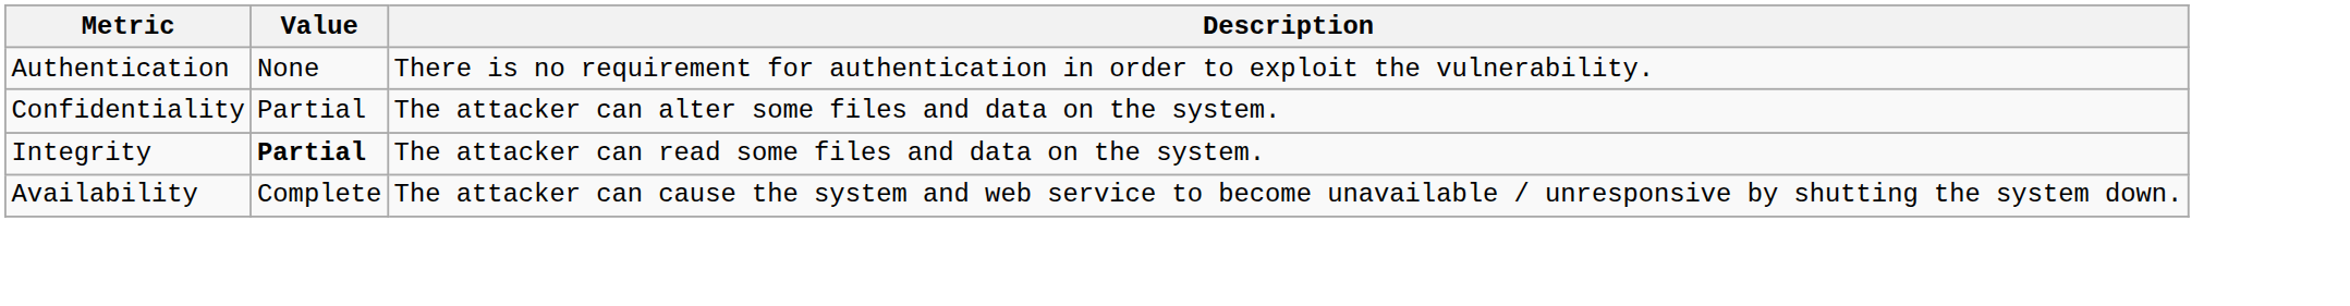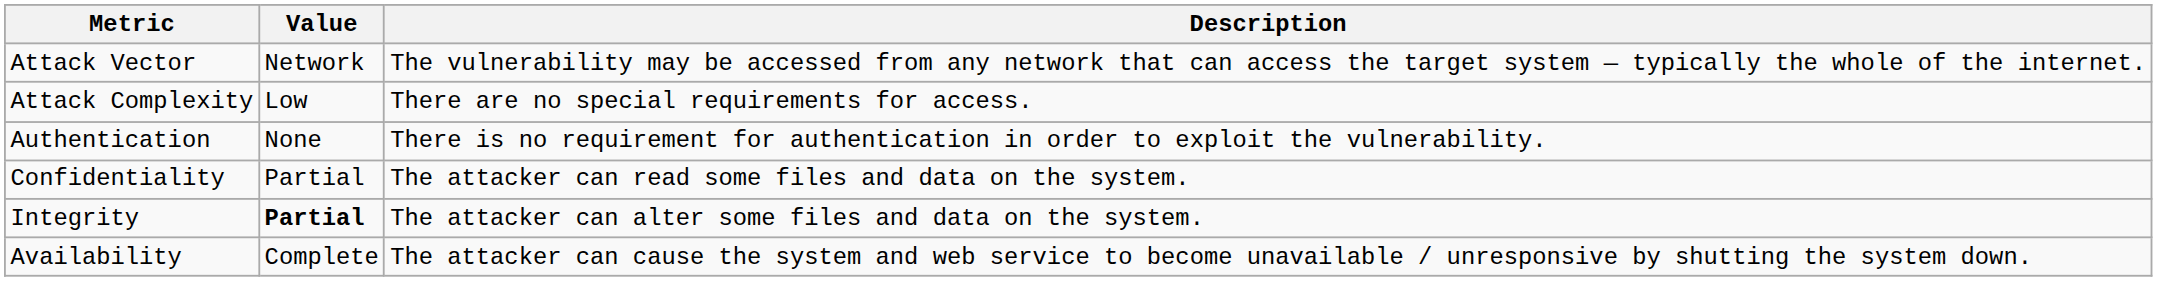+ row: Attack Vector | Network | The vulnerability may be accessed from any network that can access the target system — typically the whole of the internet.
+ row: Attack Complexity | Low | There are no special requirements for access.
Confidentiality | Description: The attacker can alter some files and data on the system. -> The attacker can read some files and data on the system.
Integrity | Description: The attacker can read some files and data on the system. -> The attacker can alter some files and data on the system.
